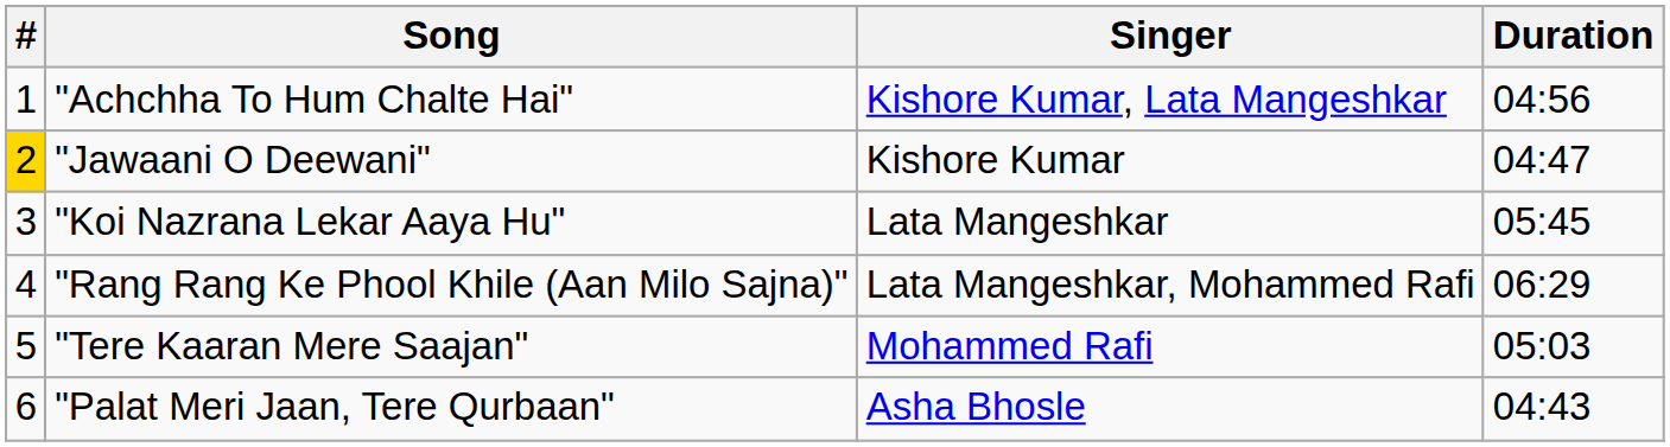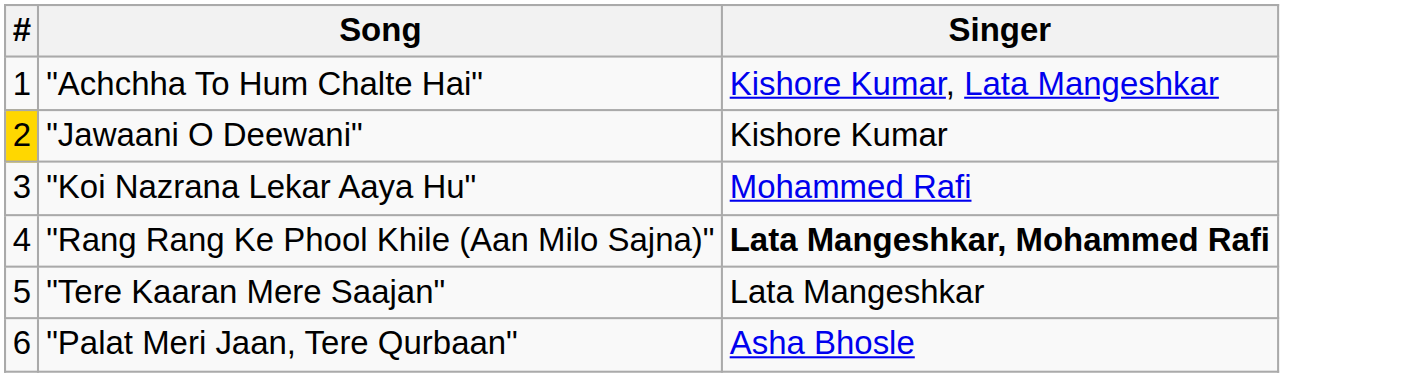- column: Duration | 04:56 | 04:47 | 05:45 | 06:29 | 05:03 | 04:43
"Koi Nazrana Lekar Aaya Hu" | Singer: Lata Mangeshkar -> Mohammed Rafi
"Rang Rang Ke Phool Khile (Aan Milo Sajna)" | Singer: normal -> bold
"Tere Kaaran Mere Saajan" | Singer: Mohammed Rafi -> Lata Mangeshkar
